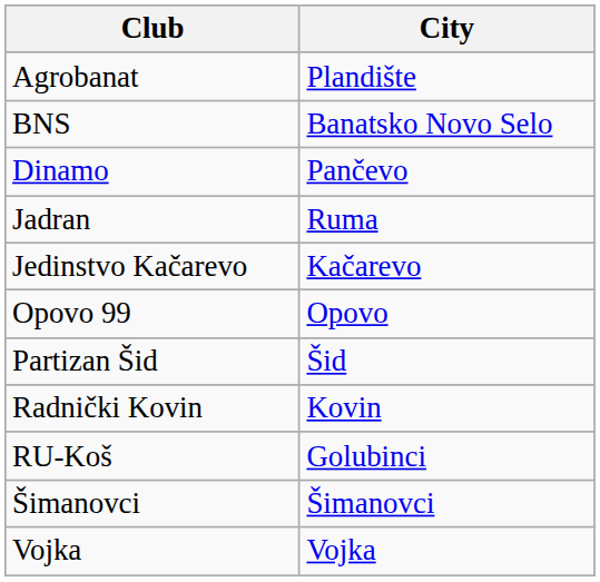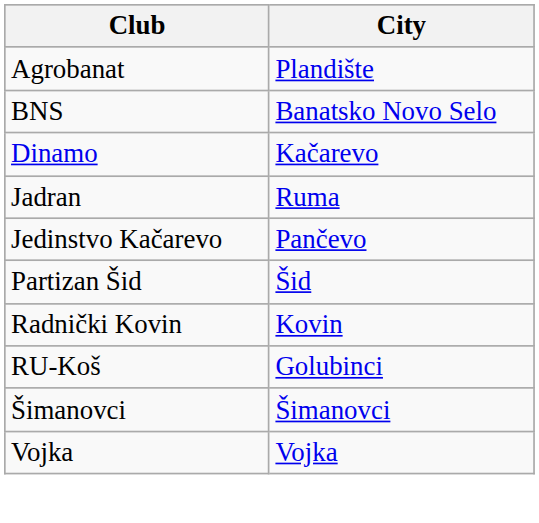Dinamo | City: Pančevo -> Kačarevo
Jedinstvo Kačarevo | City: Kačarevo -> Pančevo
- row: Opovo 99 | Opovo
